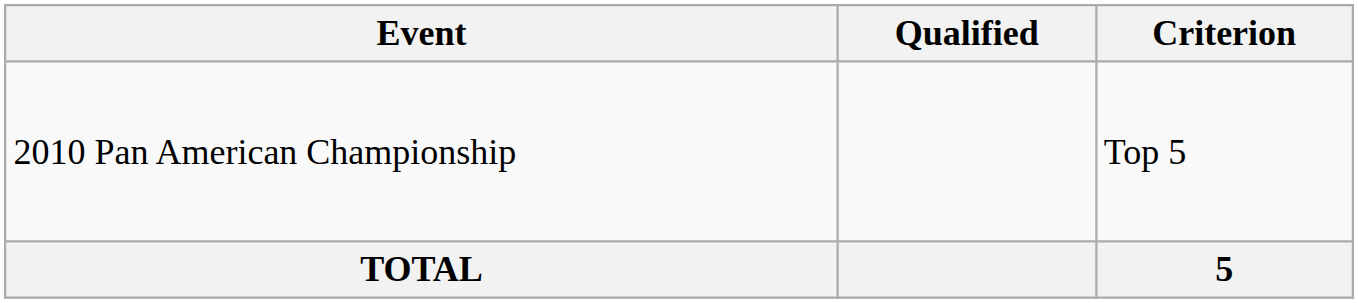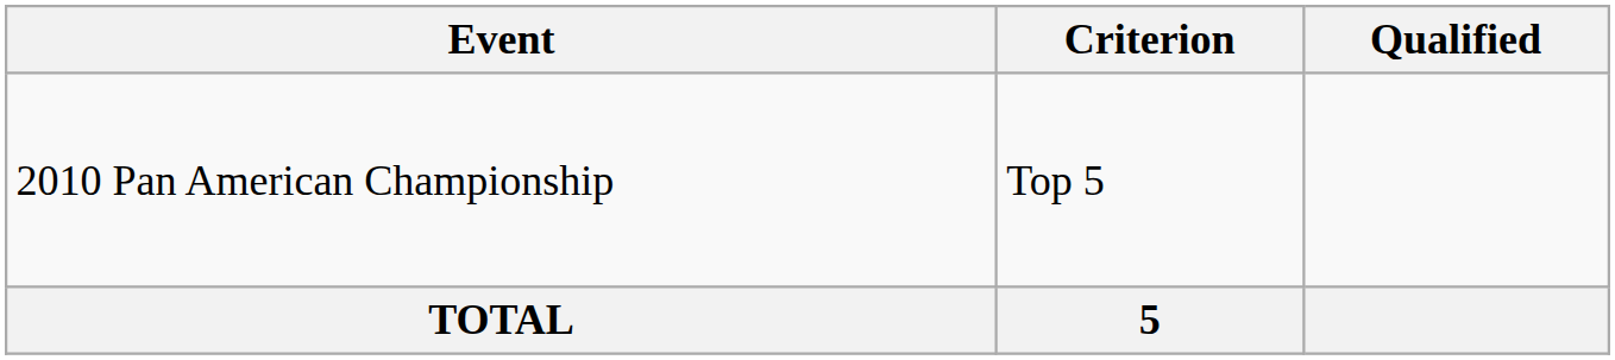columns swapped: Criterion <-> Qualified
